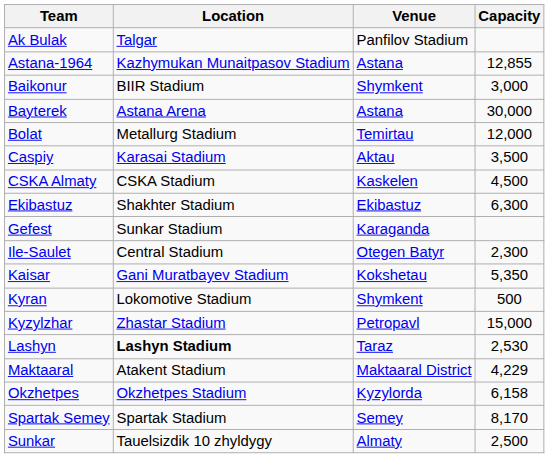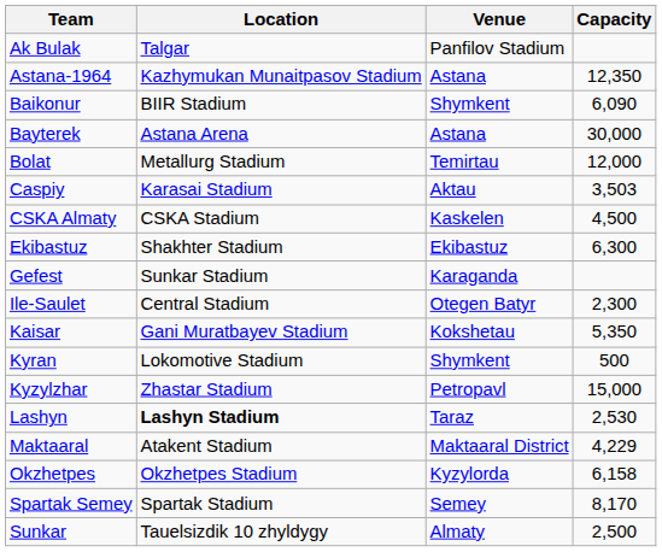Astana-1964 | Capacity: 12,855 -> 12,350
Baikonur | Capacity: 3,000 -> 6,090
Caspiy | Capacity: 3,500 -> 3,503
